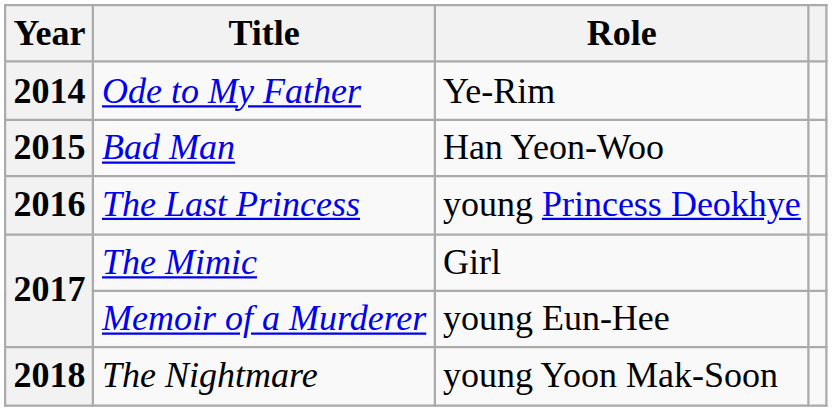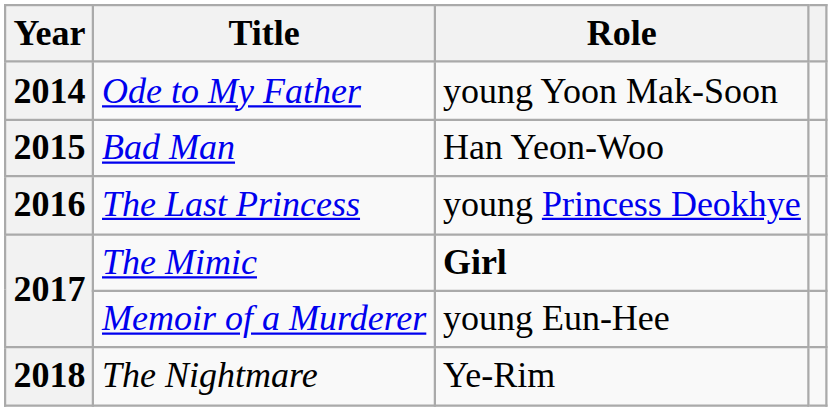Ode to My Father | Role: Ye-Rim -> young Yoon Mak-Soon
The Mimic | Role: normal -> bold
The Nightmare | Role: young Yoon Mak-Soon -> Ye-Rim
